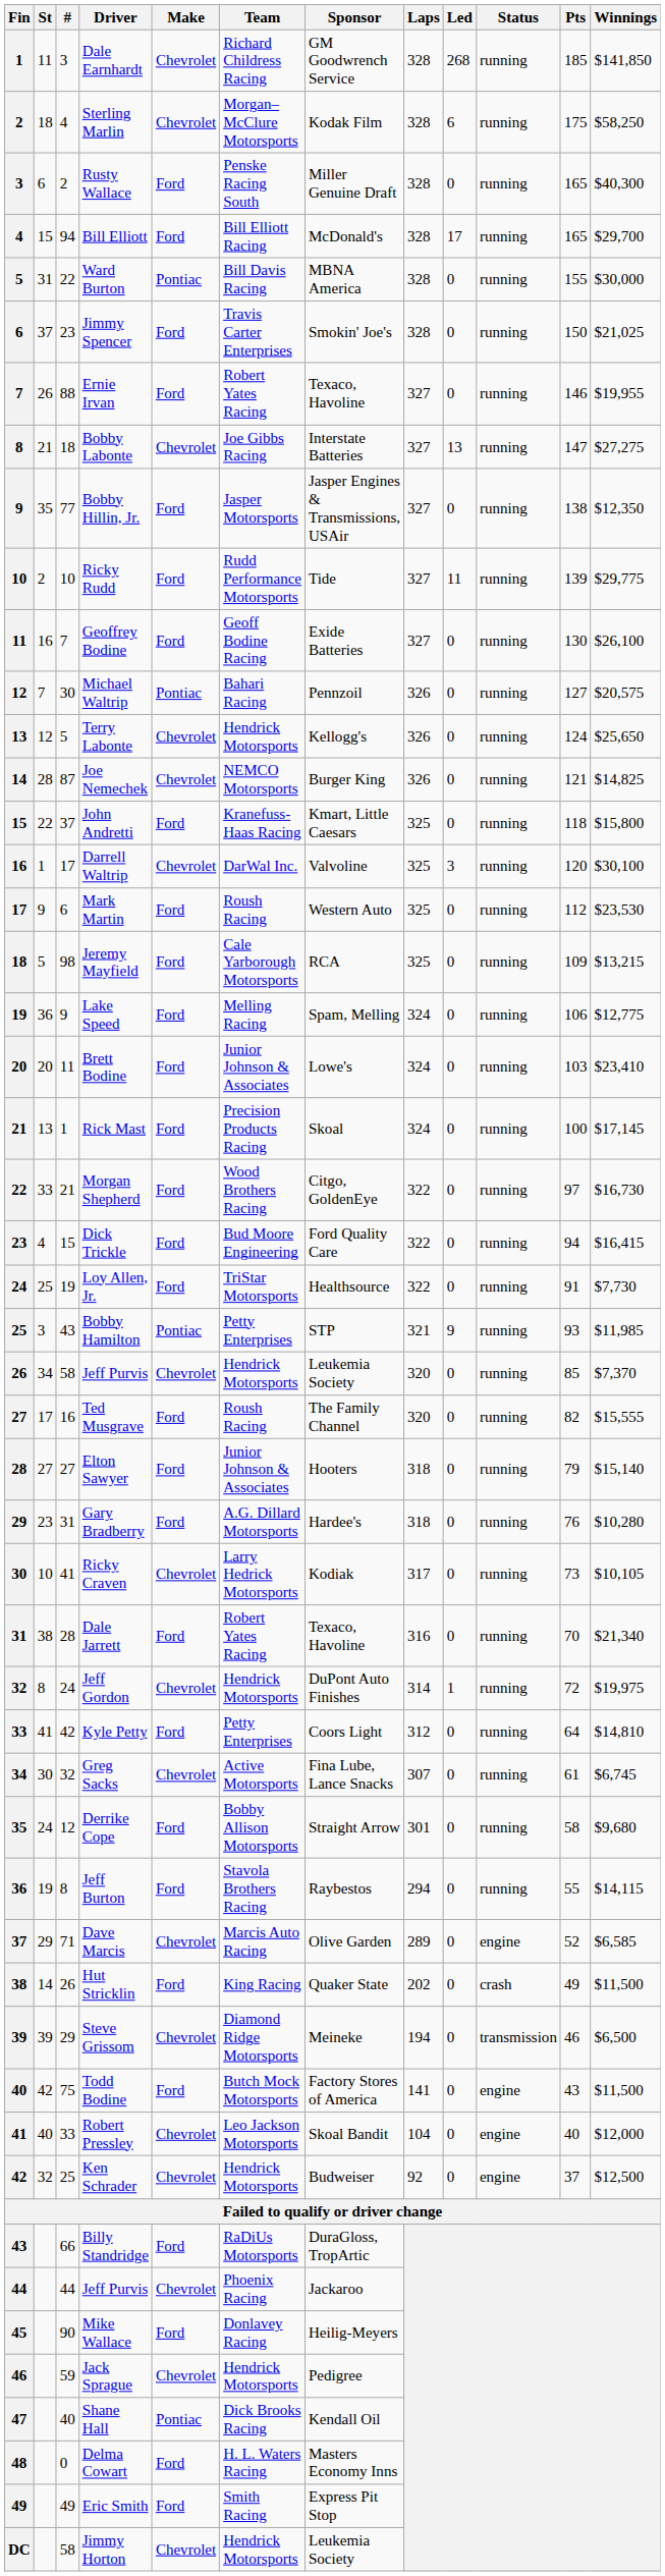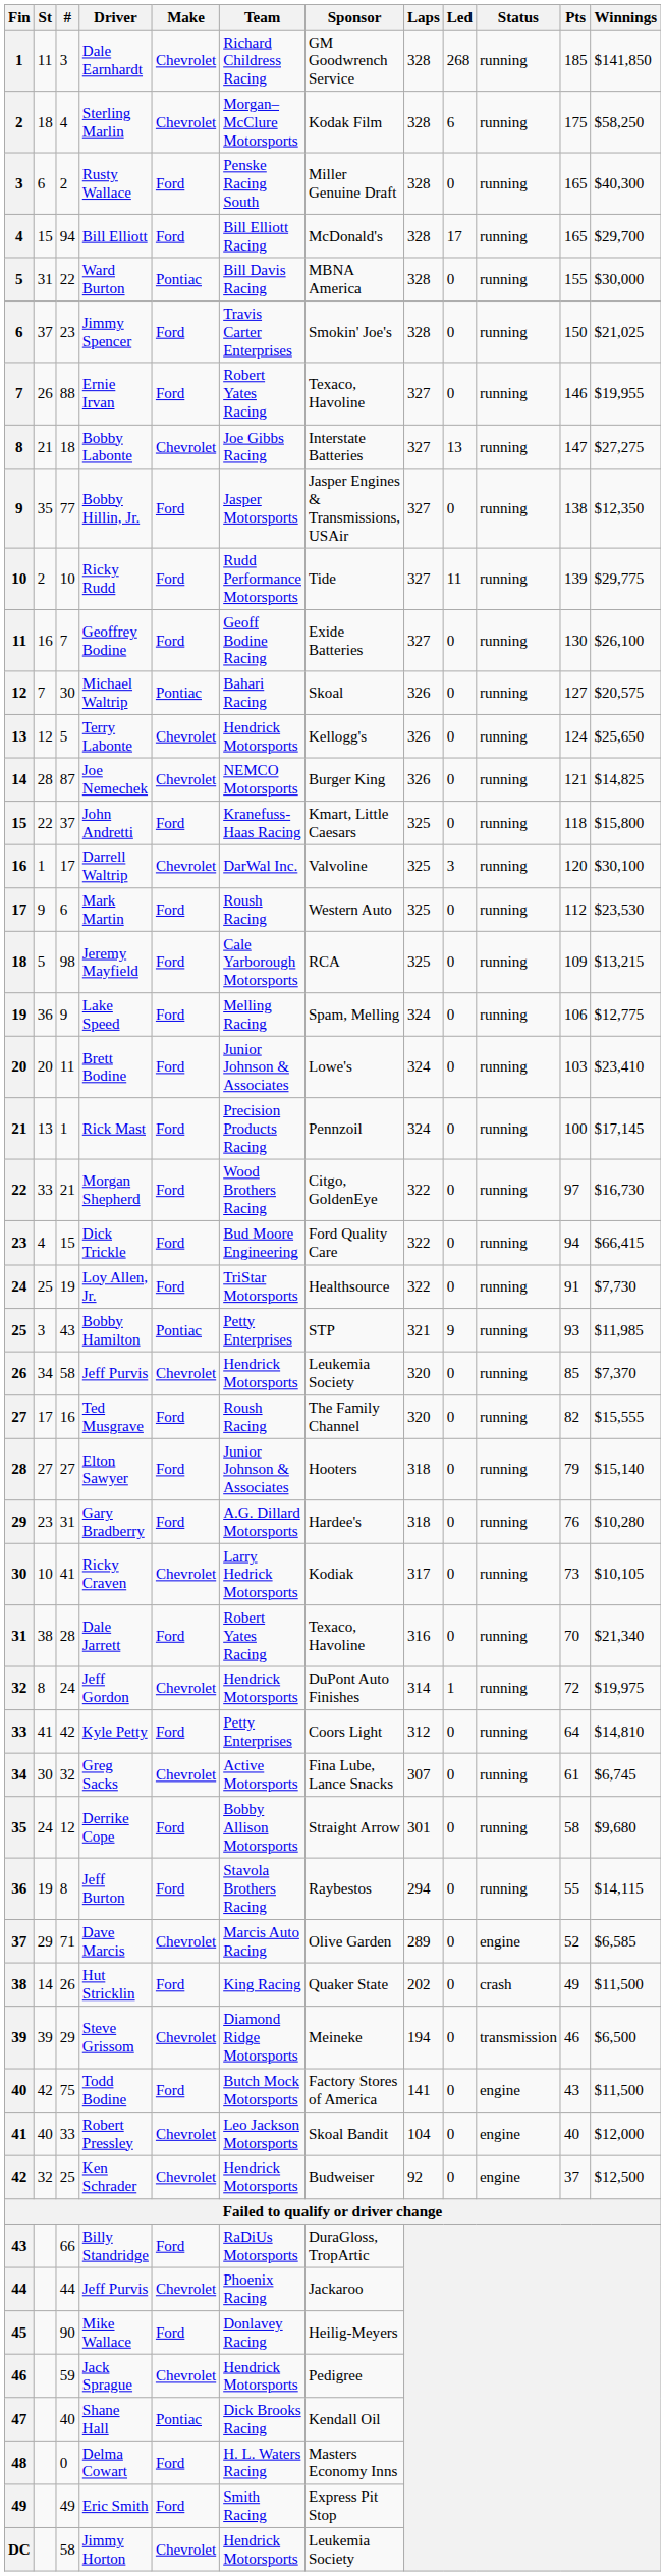Michael Waltrip | Sponsor: Pennzoil -> Skoal
Rick Mast | Sponsor: Skoal -> Pennzoil
Dick Trickle | Winnings: $16,415 -> $66,415
